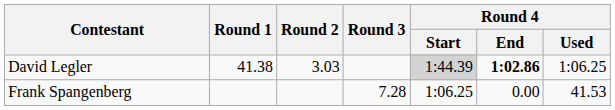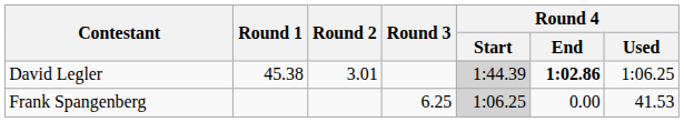David Legler | Round 1: 41.38 -> 45.38
David Legler | Round 2: 3.03 -> 3.01
Frank Spangenberg | Round 3: 7.28 -> 6.25
Frank Spangenberg | Round 4 / Start: no background -> lightgrey background
